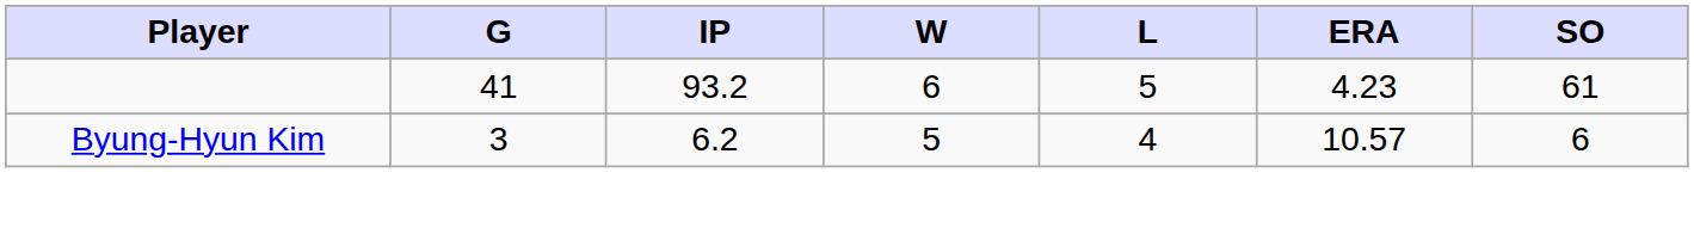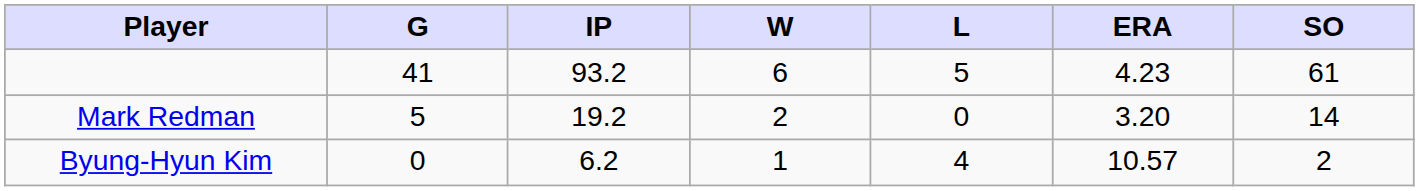+ row: Mark Redman | 5 | 19.2 | 2 | 0 | 3.20 | 14
Byung-Hyun Kim | G: 3 -> 0
Byung-Hyun Kim | W: 5 -> 1
Byung-Hyun Kim | SO: 6 -> 2
